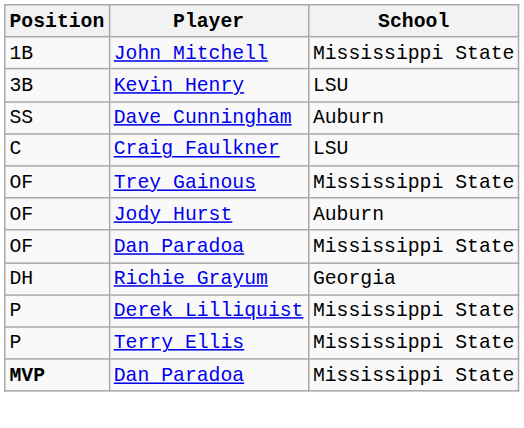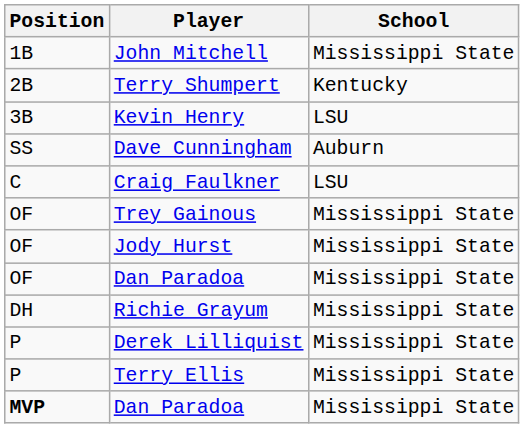+ row: 2B | Terry Shumpert | Kentucky
Jody Hurst | School: Auburn -> Mississippi State
Richie Grayum | School: Georgia -> Mississippi State
